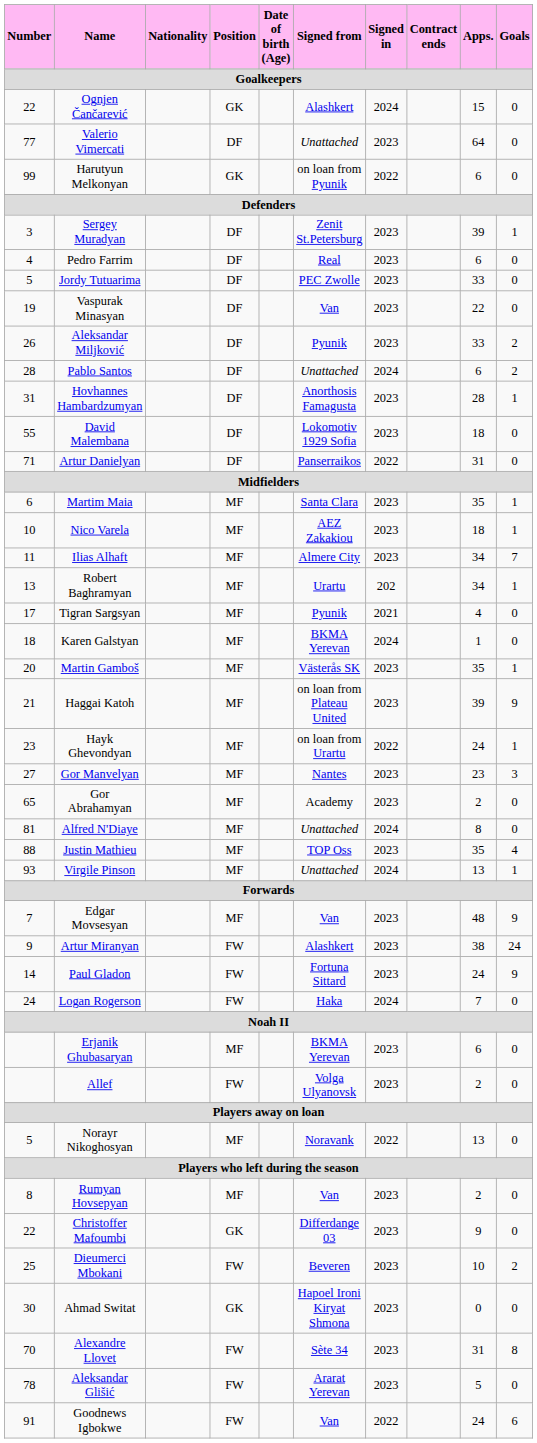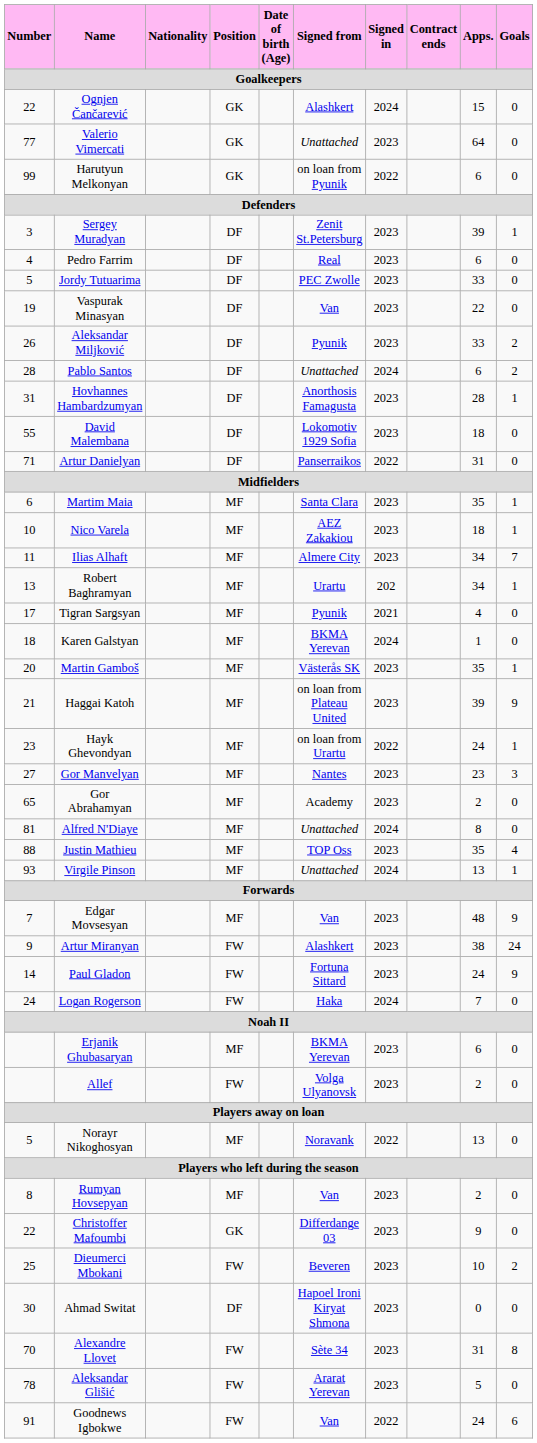Valerio Vimercati | Position: DF -> GK
Ahmad Switat | Position: GK -> DF
